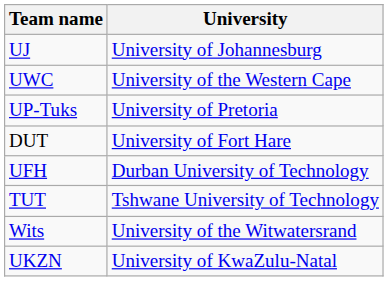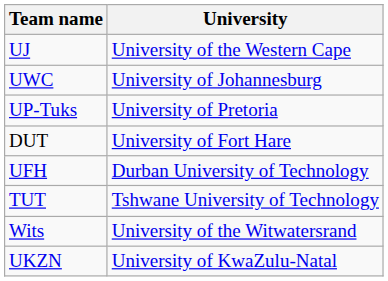UJ | University: University of Johannesburg -> University of the Western Cape
UWC | University: University of the Western Cape -> University of Johannesburg
